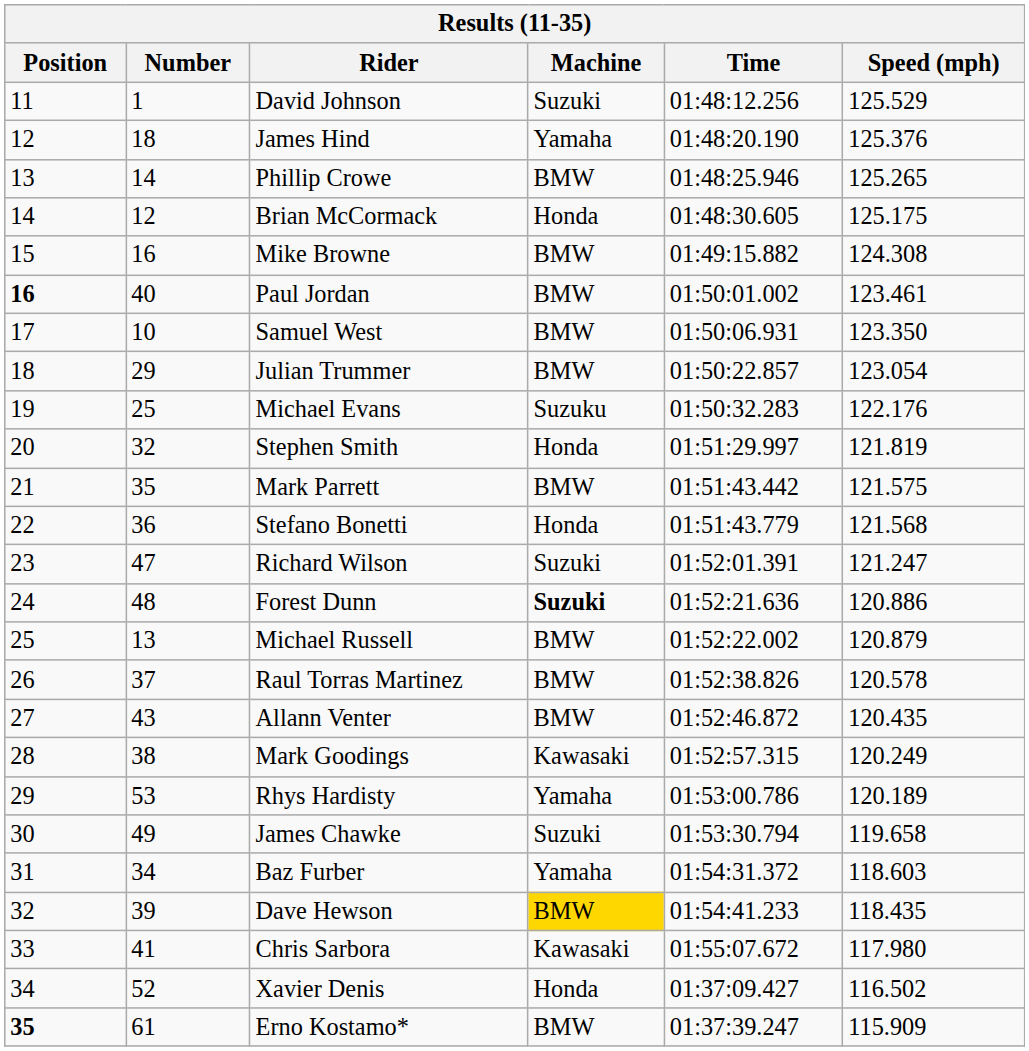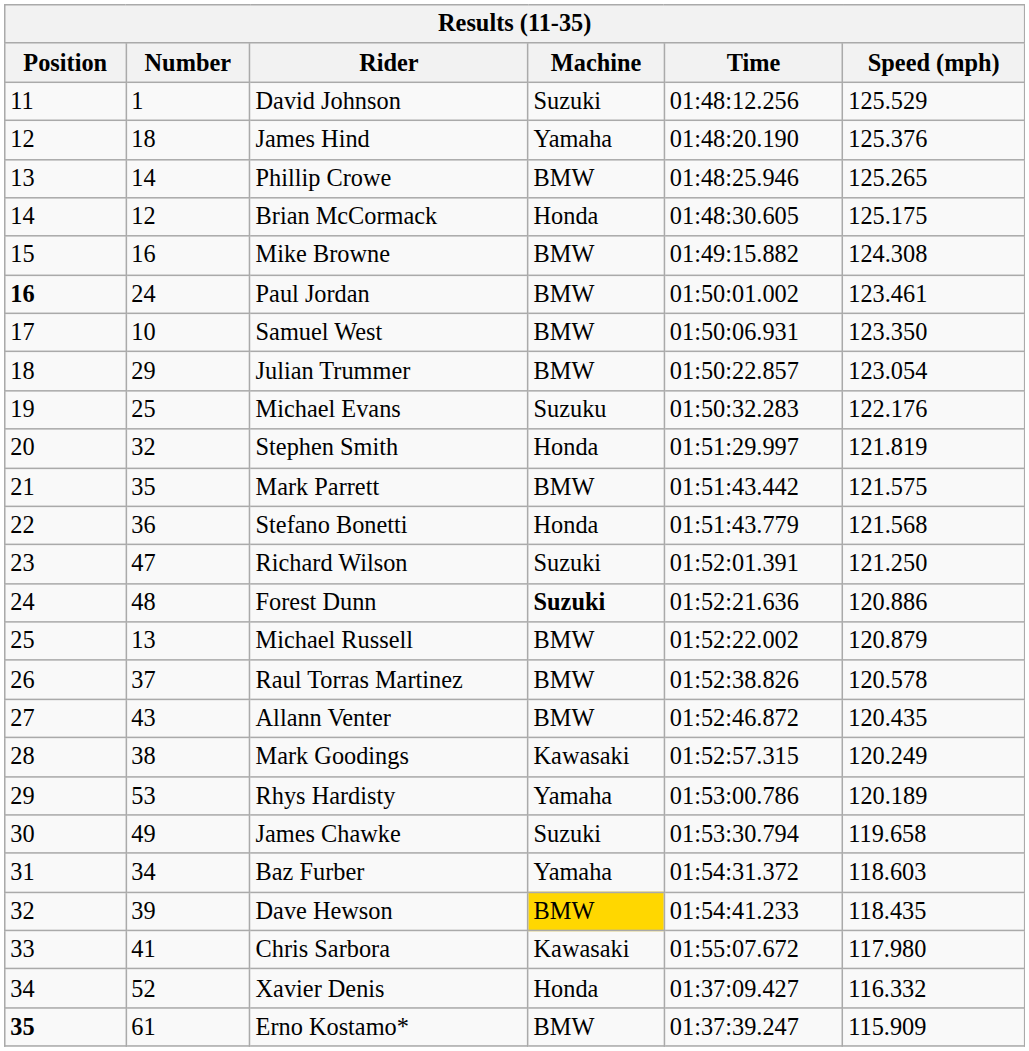Paul Jordan | Number: 40 -> 24
Richard Wilson | Speed (mph): 121.247 -> 121.250
Xavier Denis | Speed (mph): 116.502 -> 116.332
